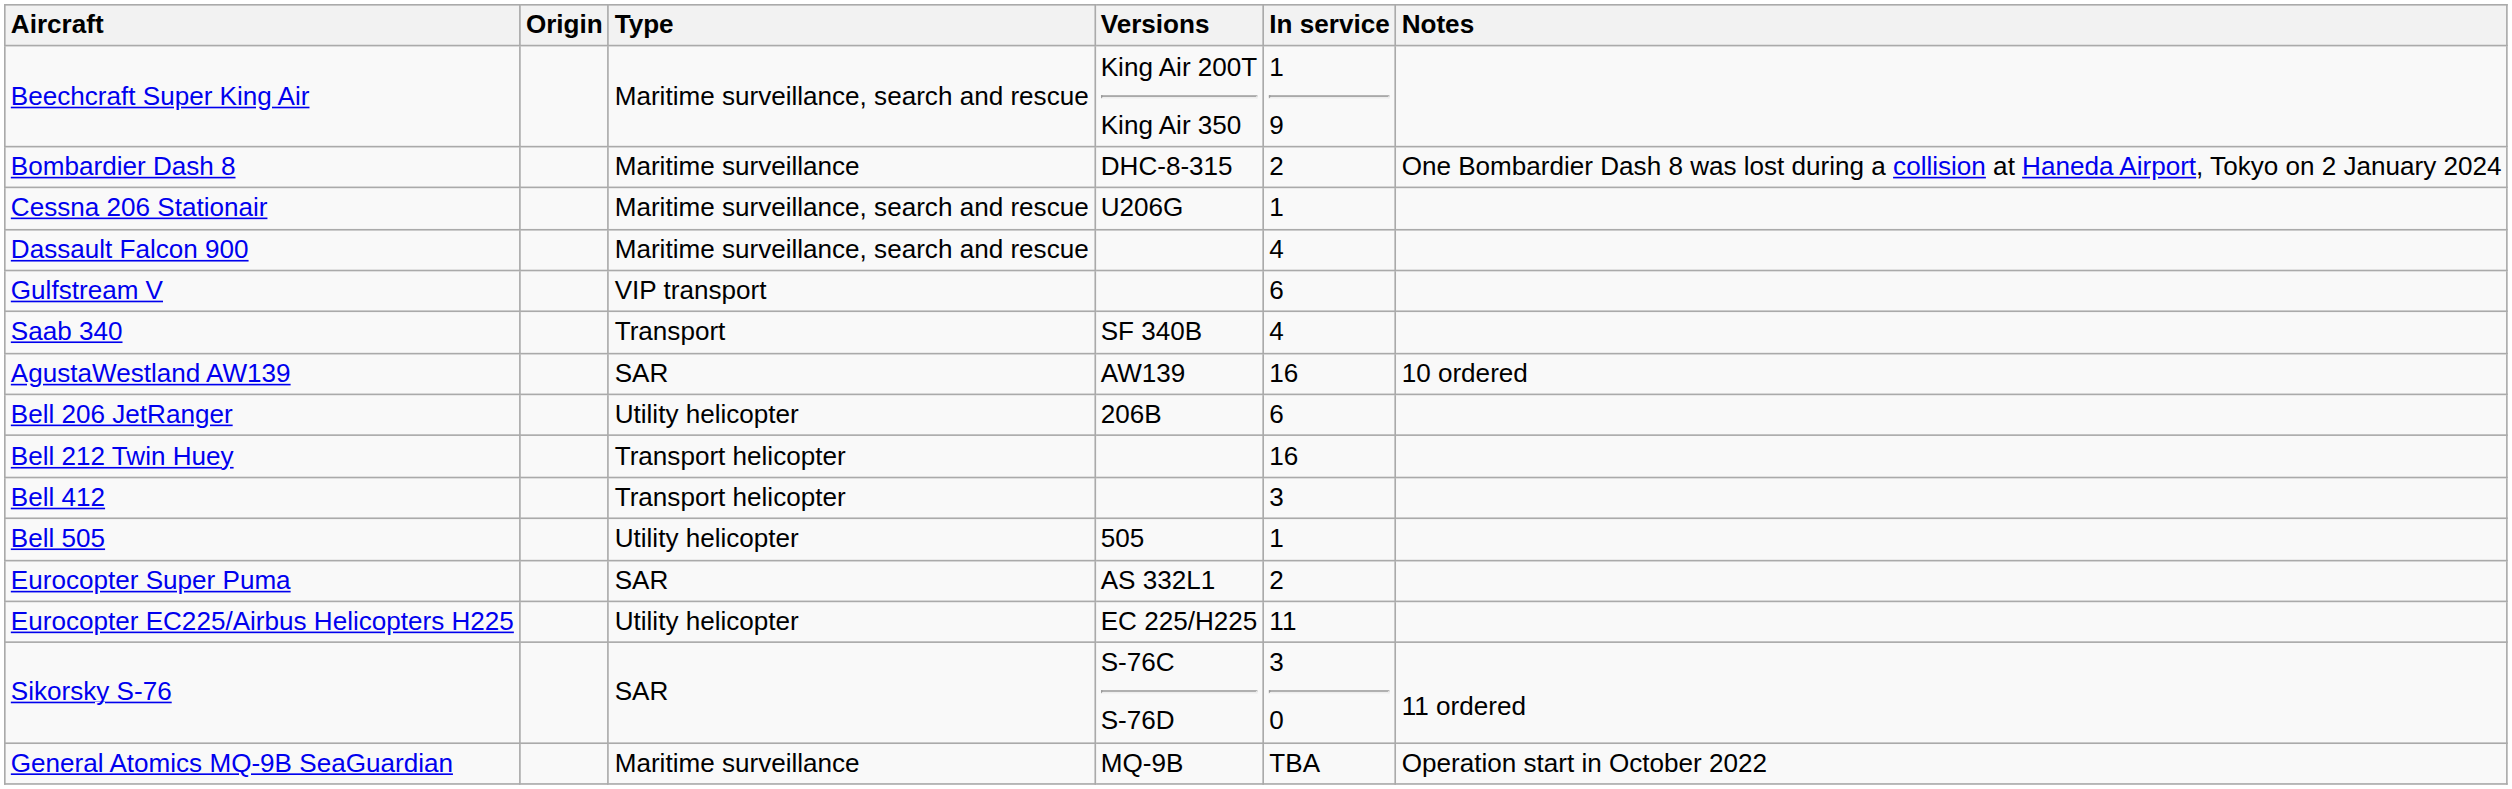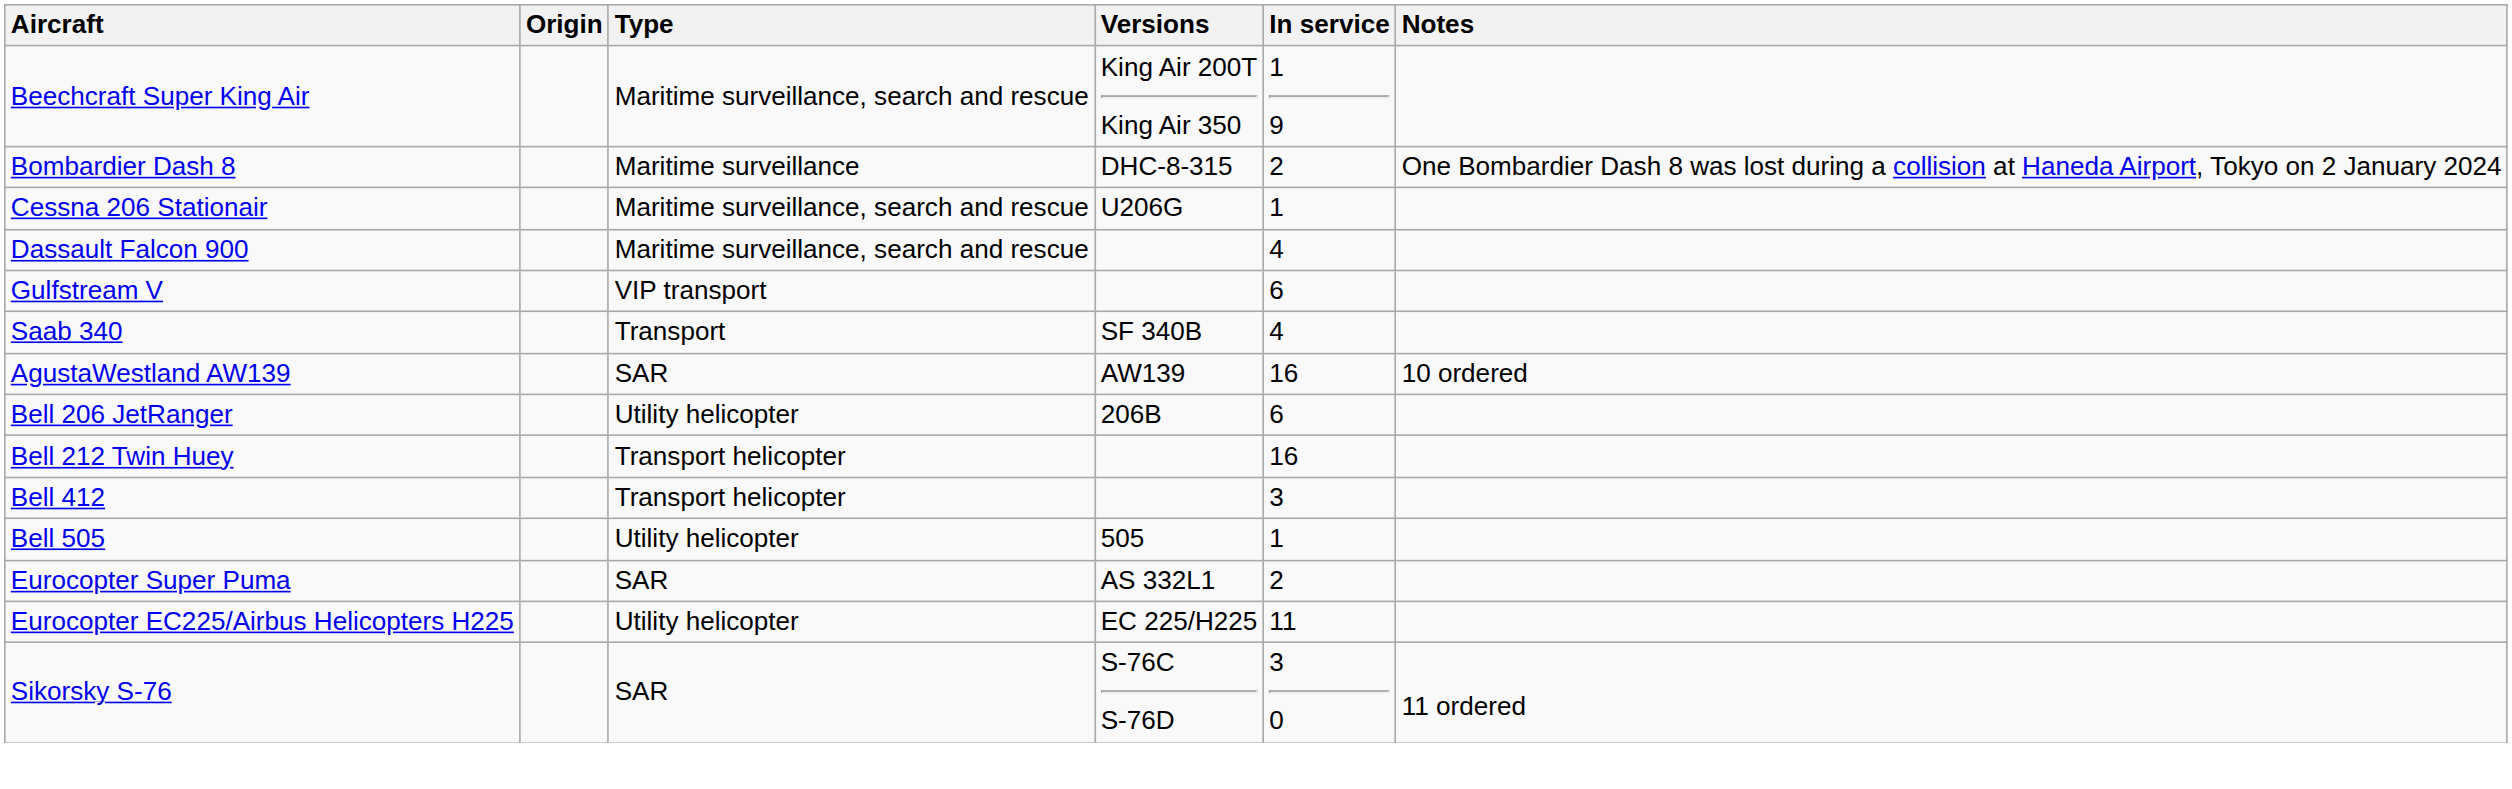- row: General Atomics MQ-9B SeaGuardian | Maritime surveillance | MQ-9B | TBA | Operation start in October 2022
